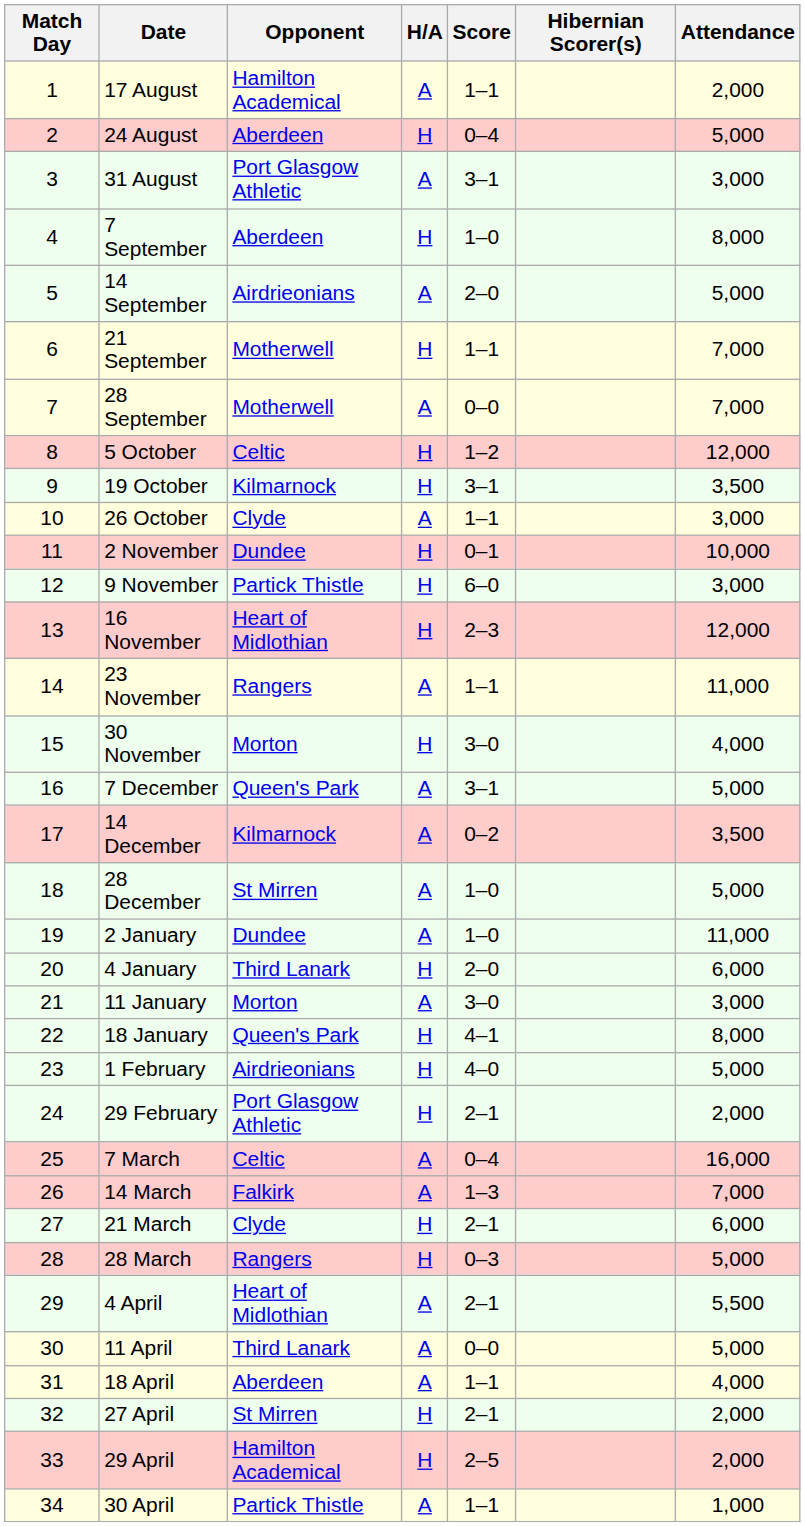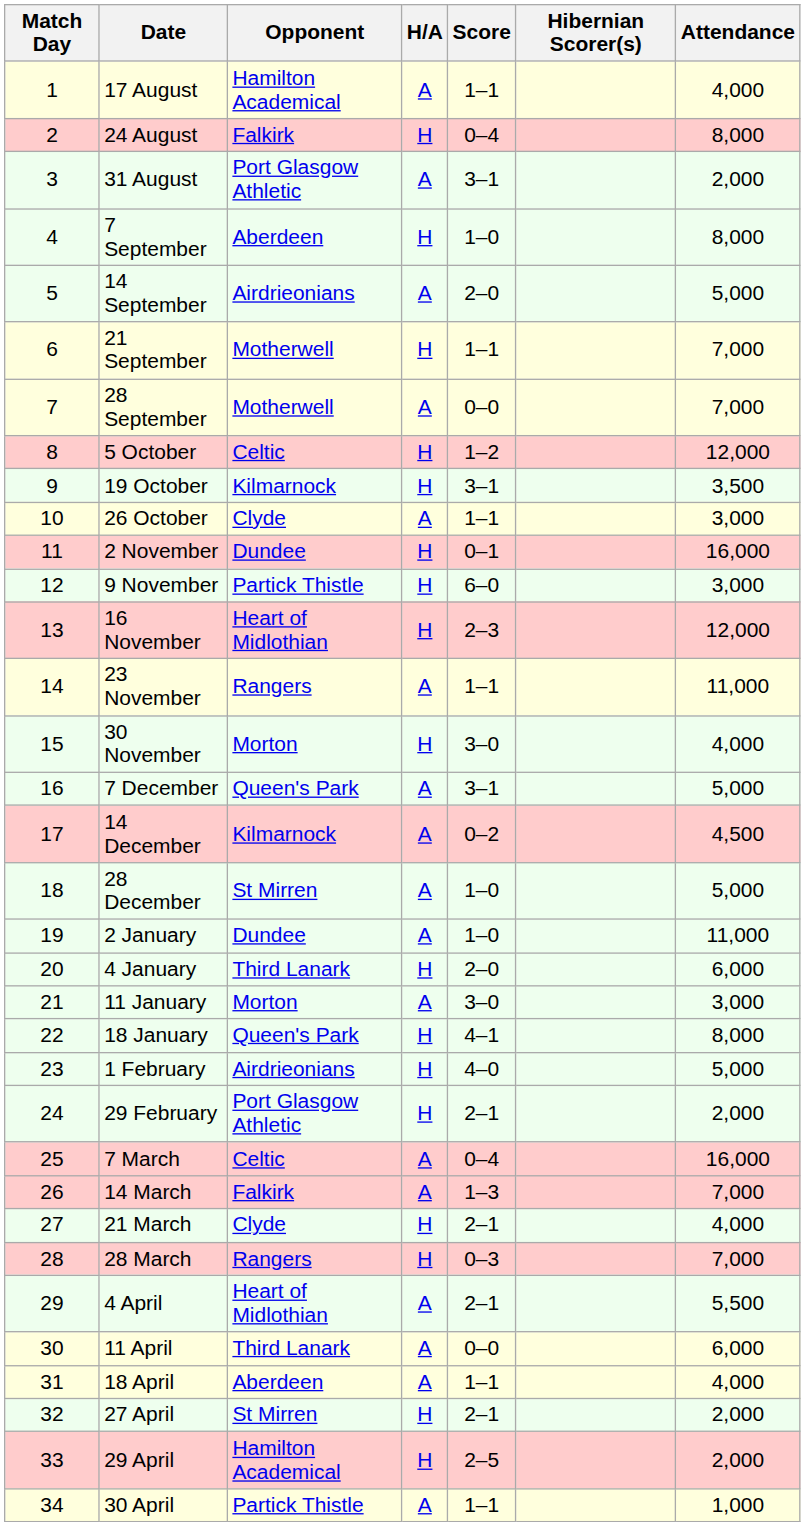17 August | Attendance: 2,000 -> 4,000
24 August | Opponent: Aberdeen -> Falkirk
24 August | Attendance: 5,000 -> 8,000
31 August | Attendance: 3,000 -> 2,000
2 November | Attendance: 10,000 -> 16,000
14 December | Attendance: 3,500 -> 4,500
21 March | Attendance: 6,000 -> 4,000
28 March | Attendance: 5,000 -> 7,000
11 April | Attendance: 5,000 -> 6,000
